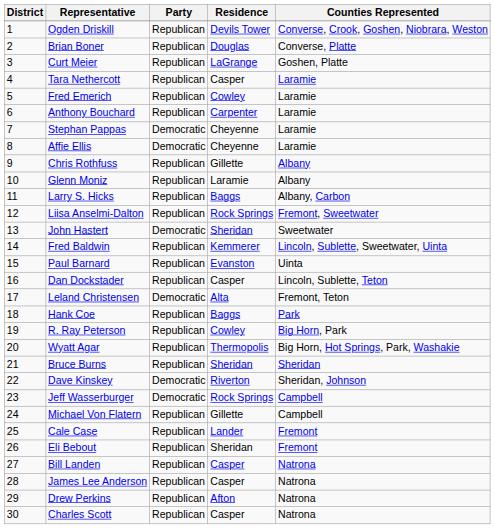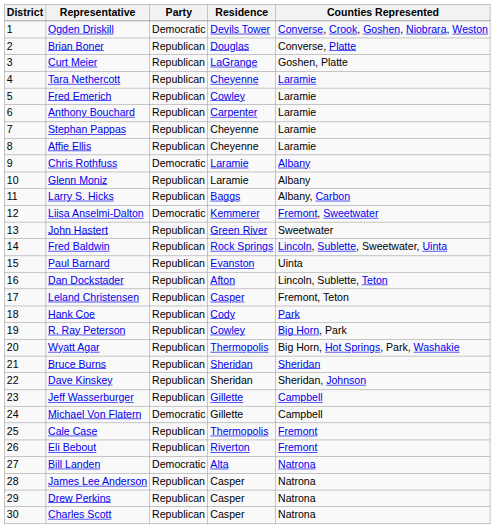Ogden Driskill | Party: Republican -> Democratic
Tara Nethercott | Residence: Casper -> Cheyenne
Stephan Pappas | Party: Democratic -> Republican
Affie Ellis | Party: Democratic -> Republican
Chris Rothfuss | Party: Republican -> Democratic
Chris Rothfuss | Residence: Gillette -> Laramie
Liisa Anselmi-Dalton | Party: Republican -> Democratic
Liisa Anselmi-Dalton | Residence: Rock Springs -> Kemmerer
John Hastert | Party: Democratic -> Republican
John Hastert | Residence: Sheridan -> Green River
Fred Baldwin | Residence: Kemmerer -> Rock Springs
Dan Dockstader | Residence: Casper -> Afton
Leland Christensen | Party: Democratic -> Republican
Leland Christensen | Residence: Alta -> Casper
Hank Coe | Residence: Baggs -> Cody
Dave Kinskey | Party: Democratic -> Republican
Dave Kinskey | Residence: Riverton -> Sheridan
Jeff Wasserburger | Party: Democratic -> Republican
Jeff Wasserburger | Residence: Rock Springs -> Gillette
Michael Von Flatern | Party: Republican -> Democratic
Cale Case | Residence: Lander -> Thermopolis
Eli Bebout | Residence: Sheridan -> Riverton
Bill Landen | Party: Republican -> Democratic
Bill Landen | Residence: Casper -> Alta
Drew Perkins | Residence: Afton -> Casper
